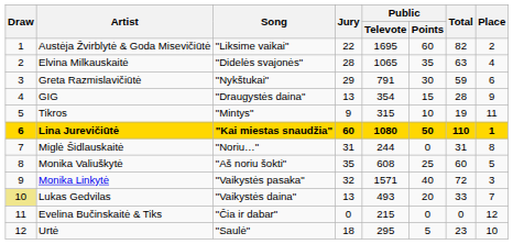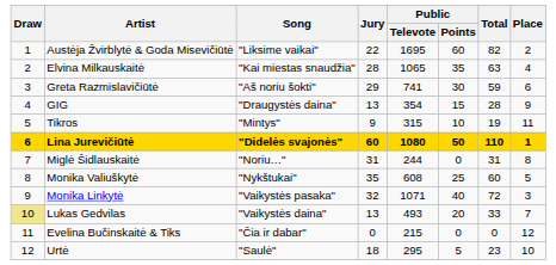Elvina Milkauskaitė | Song: "Didelės svajonės" -> "Kai miestas snaudžia"
Greta Razmislavičiūtė | Song: "Nykštukai" -> "Aš noriu šokti"
Greta Razmislavičiūtė | Public / Televote: 791 -> 741
Lina Jurevičiūtė | Song: "Kai miestas snaudžia" -> "Didelės svajonės"
Monika Valiuškytė | Song: "Aš noriu šokti" -> "Nykštukai"
Monika Linkytė | Public / Televote: 1571 -> 1071
